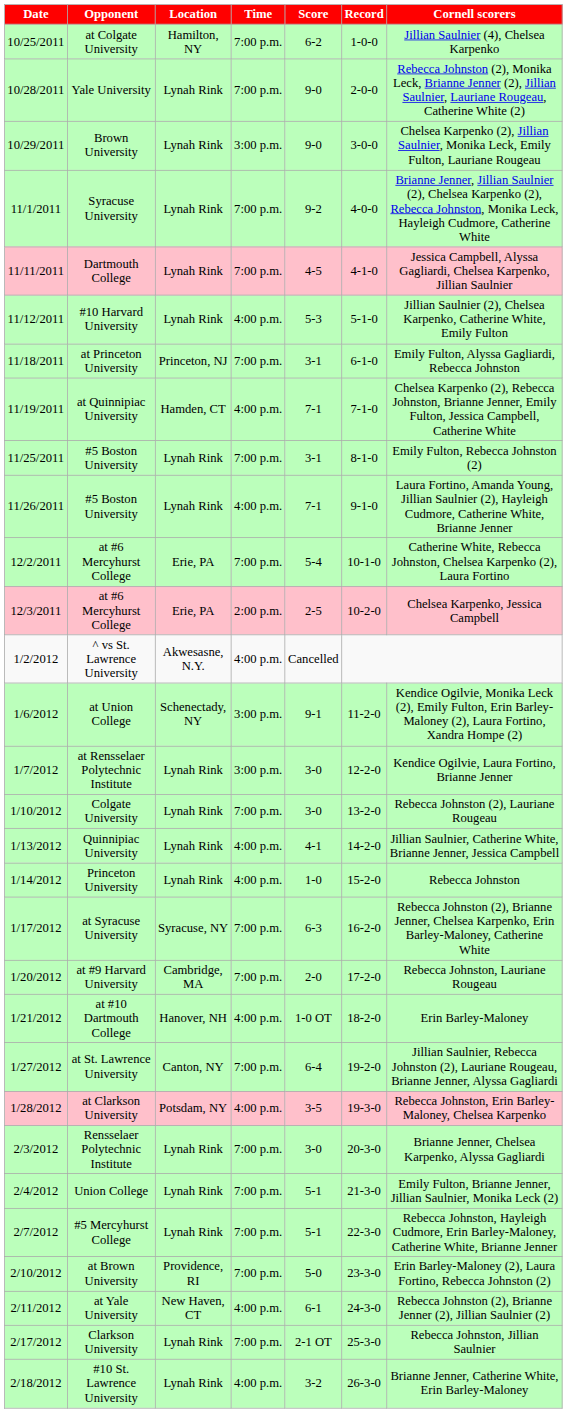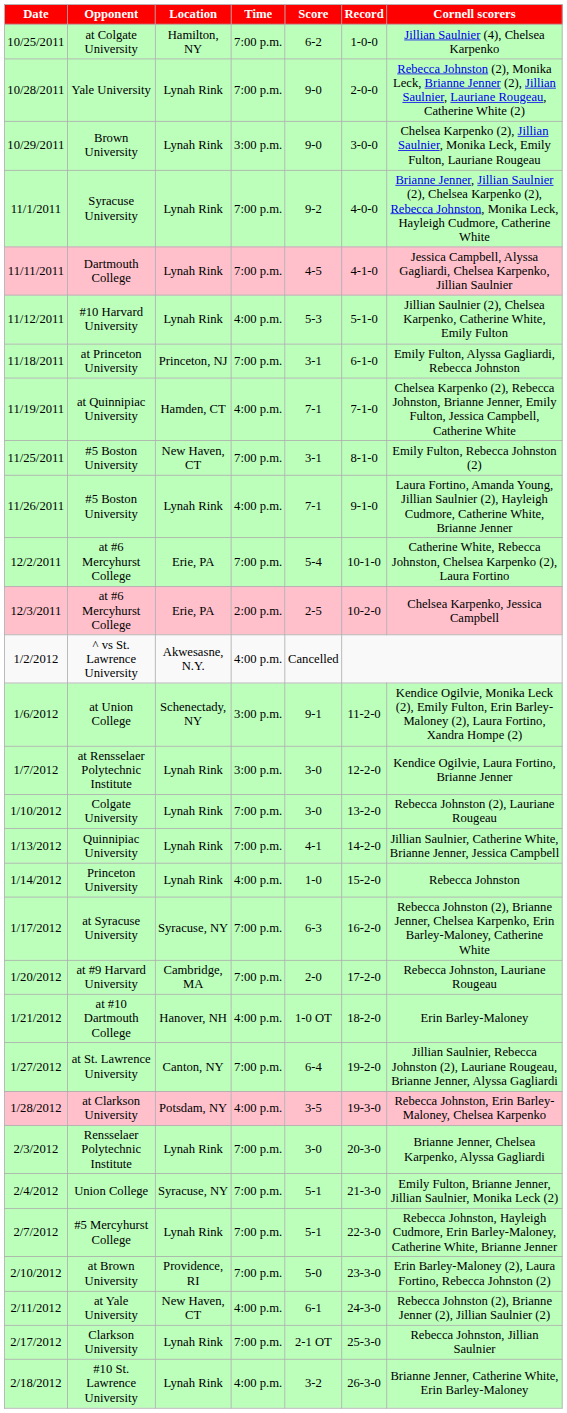11/25/2011 / #5 Boston University | Location: Lynah Rink -> New Haven, CT
Quinnipiac University | Time: 4:00 p.m. -> 7:00 p.m.
Union College | Location: Lynah Rink -> Syracuse, NY
